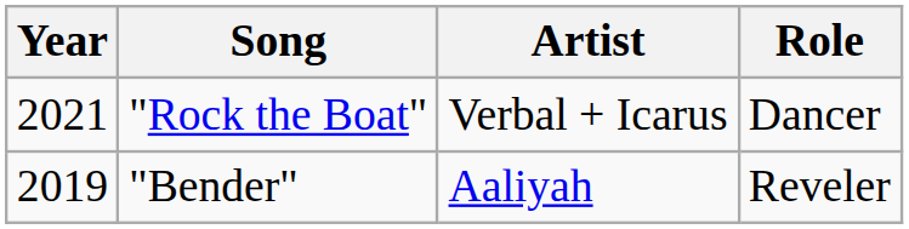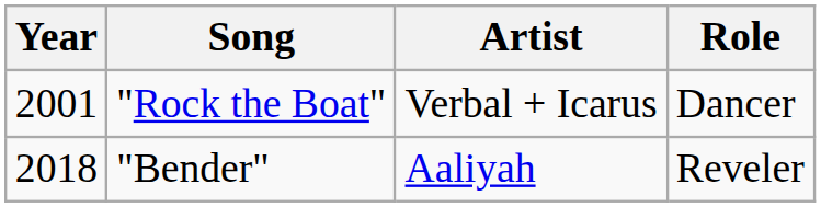"Rock the Boat" | Year: 2021 -> 2001
"Bender" | Year: 2019 -> 2018
